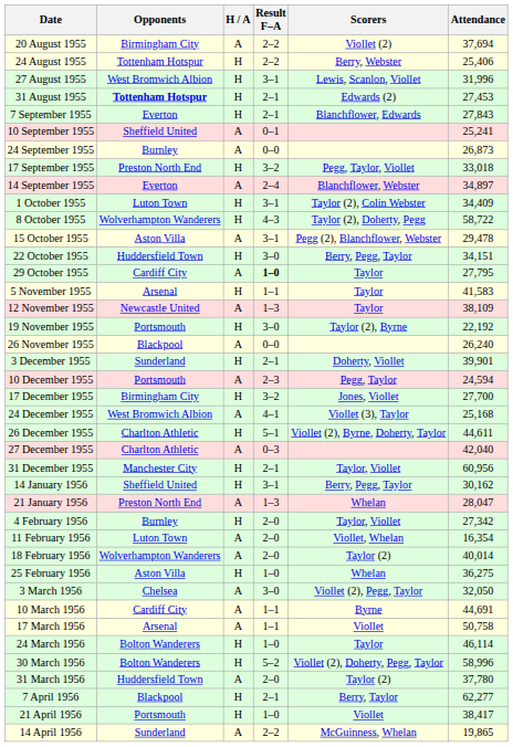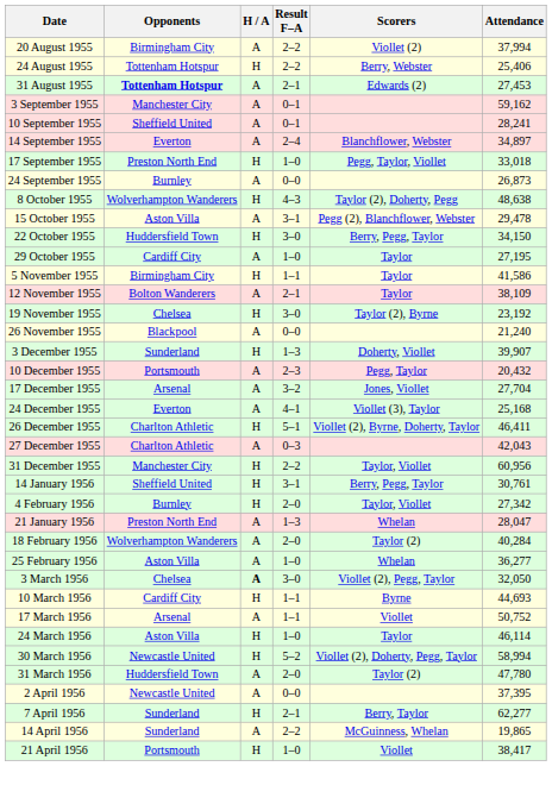20 August 1955 | Attendance: 37,694 -> 37,994
- row: 27 August 1955 | West Bromwich Albion | H | 3–1 | Lewis, Scanlon, Viollet | 31,996
31 August 1955 | H / A: H -> A
+ row: 3 September 1955 | Manchester City | A | 0–1 | 59,162
- row: 7 September 1955 | Everton | H | 2–1 | Blanchflower, Edwards | 27,843
10 September 1955 | Attendance: 25,241 -> 28,241
rows swapped: 14 September 1955 <-> 24 September 1955
17 September 1955 | Result F–A: 3–2 -> 1–0
- row: 1 October 1955 | Luton Town | H | 3–1 | Taylor (2), Colin Webster | 34,409
8 October 1955 | Attendance: 58,722 -> 48,638
22 October 1955 | Attendance: 34,151 -> 34,150
29 October 1955 | Result F–A: bold -> normal
29 October 1955 | Attendance: 27,795 -> 27,195
5 November 1955 | Opponents: Arsenal -> Birmingham City
5 November 1955 | Attendance: 41,583 -> 41,586
12 November 1955 | Opponents: Newcastle United -> Bolton Wanderers
12 November 1955 | Result F–A: 1–3 -> 2–1
19 November 1955 | Opponents: Portsmouth -> Chelsea
19 November 1955 | Attendance: 22,192 -> 23,192
26 November 1955 | Attendance: 26,240 -> 21,240
3 December 1955 | Result F–A: 2–1 -> 1–3
3 December 1955 | Attendance: 39,901 -> 39,907
10 December 1955 | Attendance: 24,594 -> 20,432
17 December 1955 | Opponents: Birmingham City -> Arsenal
17 December 1955 | H / A: H -> A
17 December 1955 | Attendance: 27,700 -> 27,704
24 December 1955 | Opponents: West Bromwich Albion -> Everton
26 December 1955 | Attendance: 44,611 -> 46,411
27 December 1955 | Attendance: 42,040 -> 42,043
31 December 1955 | Result F–A: 2–1 -> 2–2
14 January 1956 | Attendance: 30,162 -> 30,761
rows swapped: 21 January 1956 <-> 4 February 1956
- row: 11 February 1956 | Luton Town | A | 2–0 | Viollet, Whelan | 16,354
18 February 1956 | Attendance: 40,014 -> 40,284
25 February 1956 | H / A: H -> A
25 February 1956 | Attendance: 36,275 -> 36,277
3 March 1956 | H / A: normal -> bold
10 March 1956 | H / A: A -> H
10 March 1956 | Attendance: 44,691 -> 44,693
17 March 1956 | Attendance: 50,758 -> 50,752
24 March 1956 | Opponents: Bolton Wanderers -> Aston Villa
30 March 1956 | Opponents: Bolton Wanderers -> Newcastle United
30 March 1956 | Attendance: 58,996 -> 58,994
31 March 1956 | Attendance: 37,780 -> 47,780
+ row: 2 April 1956 | Newcastle United | A | 0–0 | 37,395
7 April 1956 | Opponents: Blackpool -> Sunderland
rows swapped: 14 April 1956 <-> 21 April 1956
